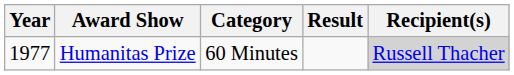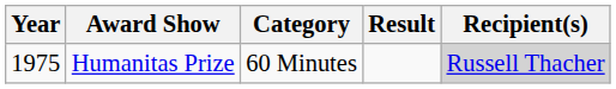Humanitas Prize | Year: 1977 -> 1975
